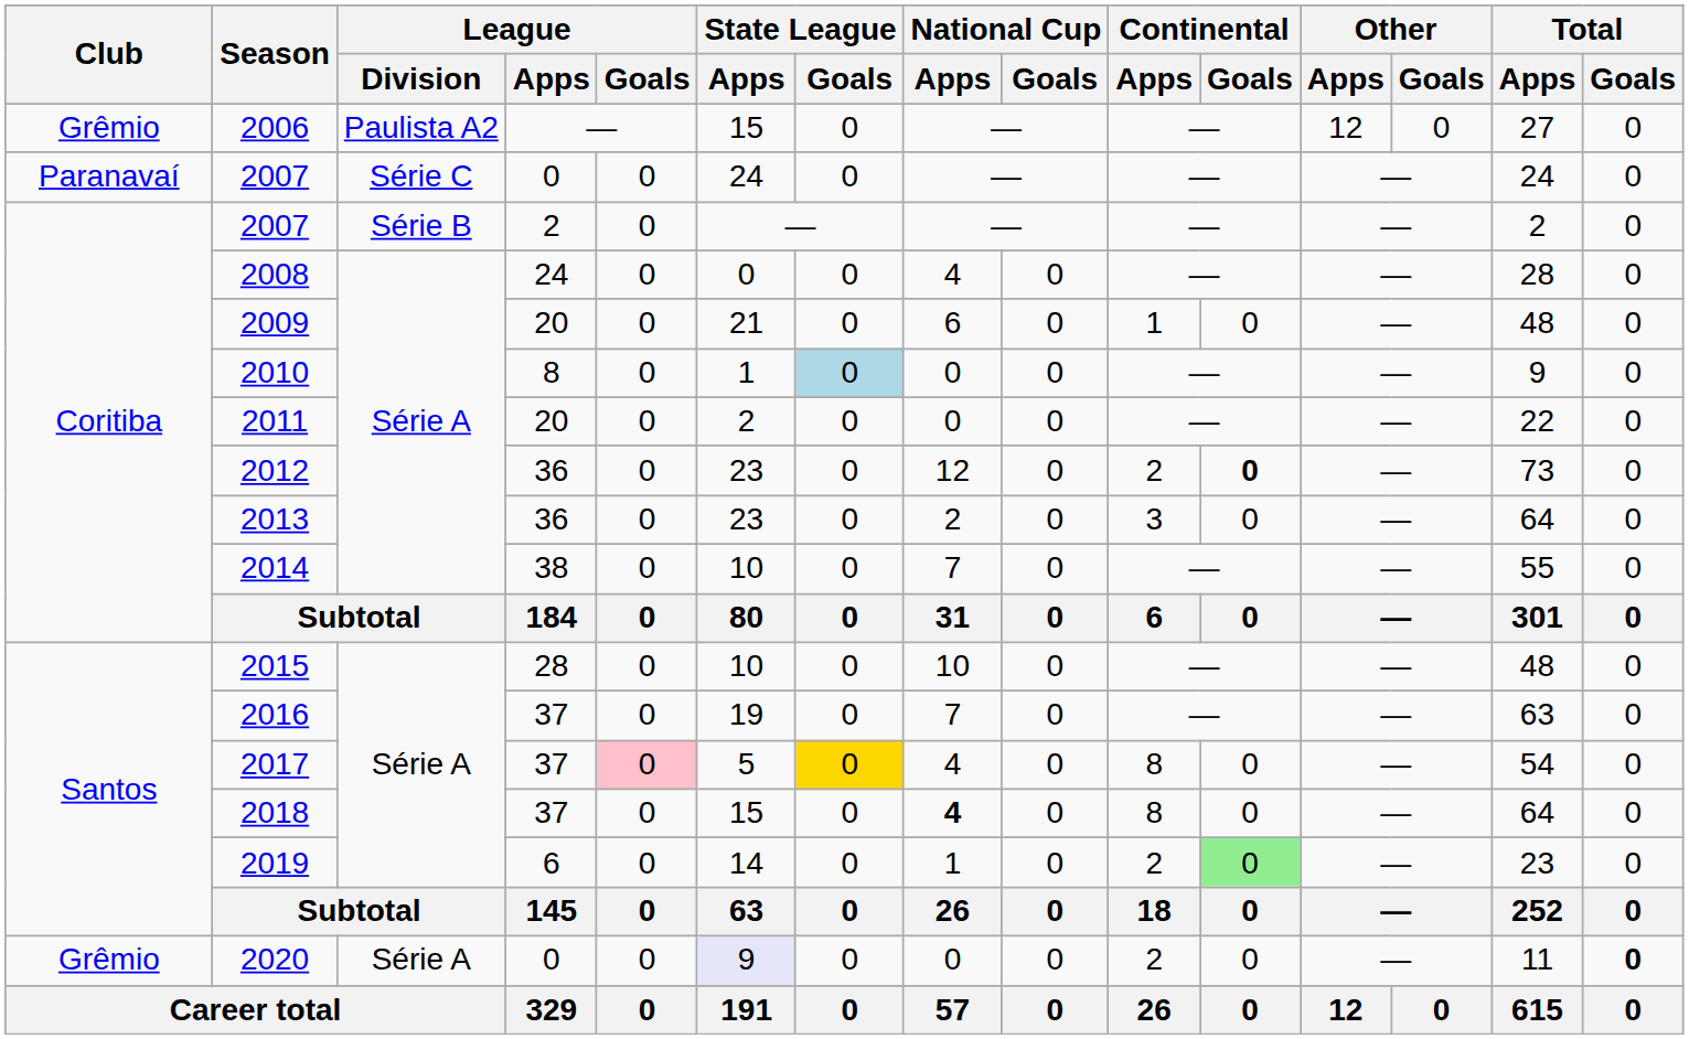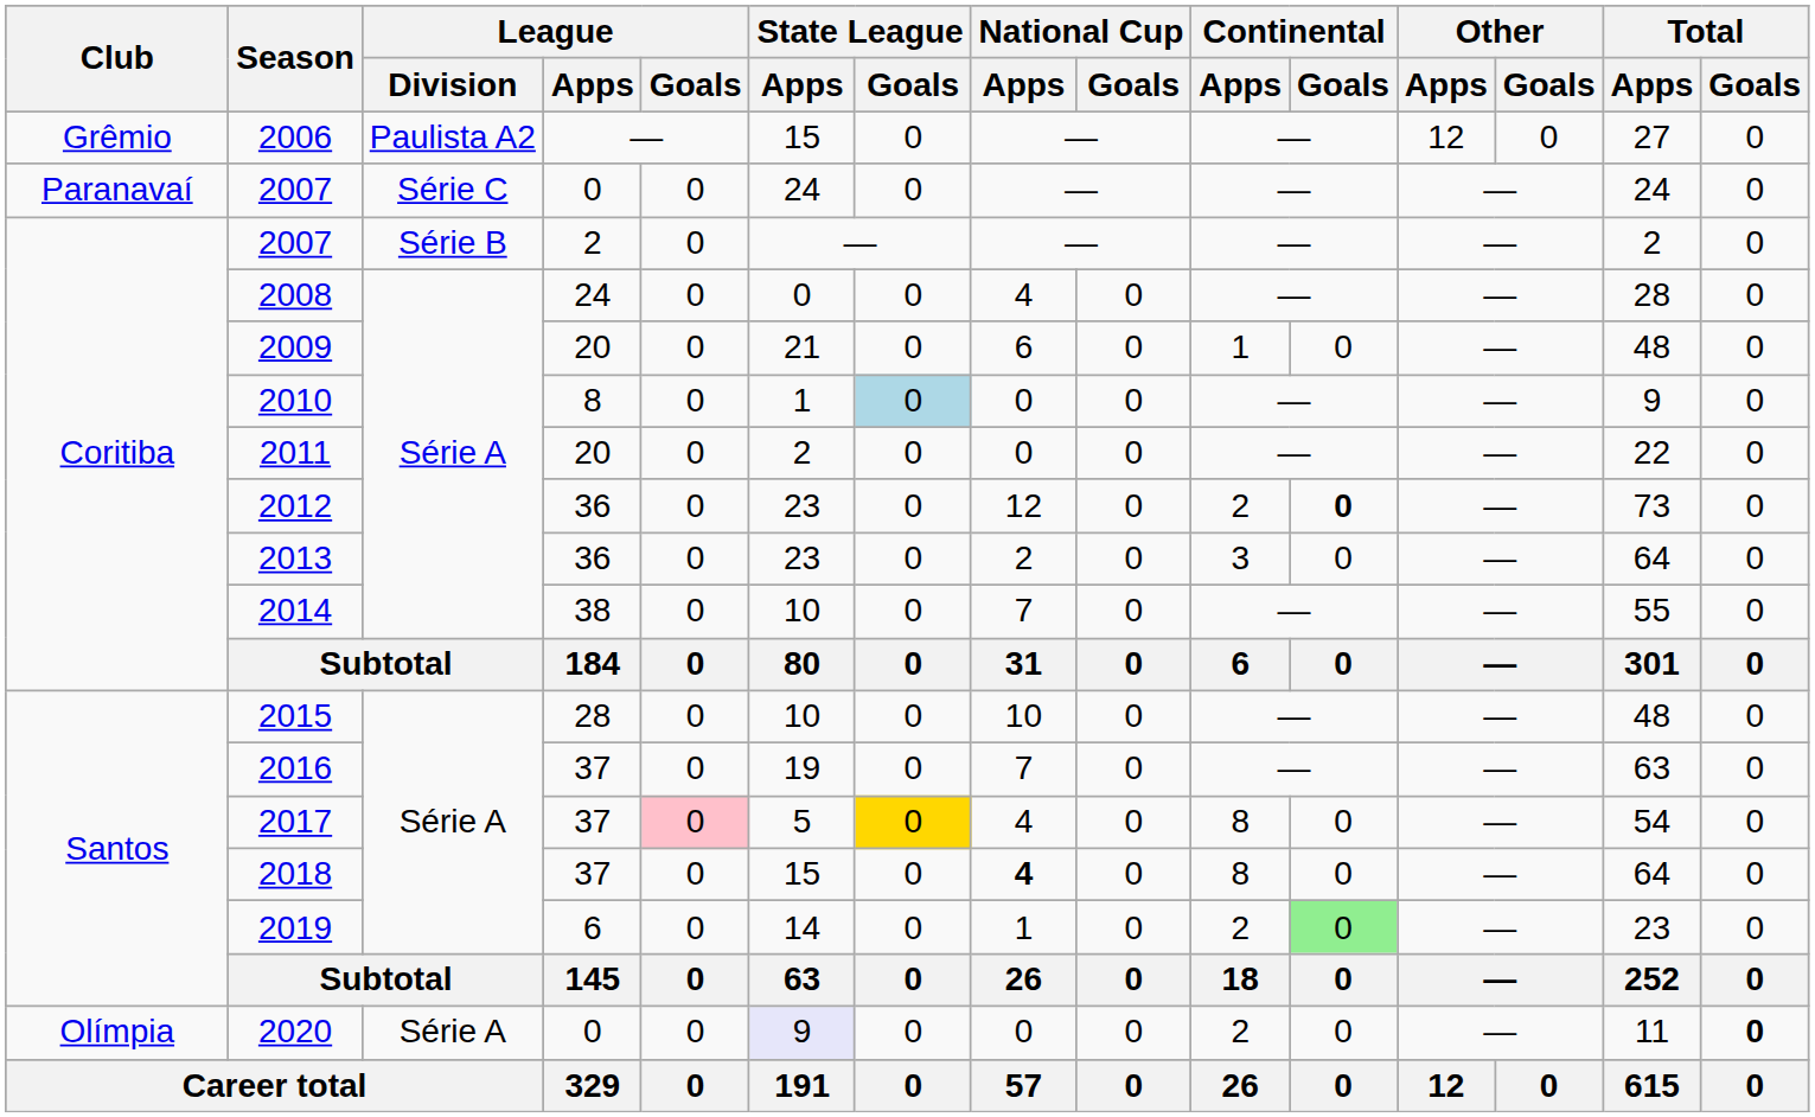2020 | Club: Grêmio -> Olímpia
